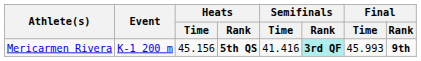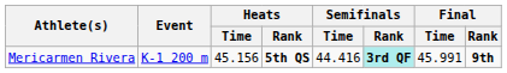Mericarmen Rivera | Semifinals / Time: 41.416 -> 44.416
Mericarmen Rivera | Final / Time: 45.993 -> 45.991
